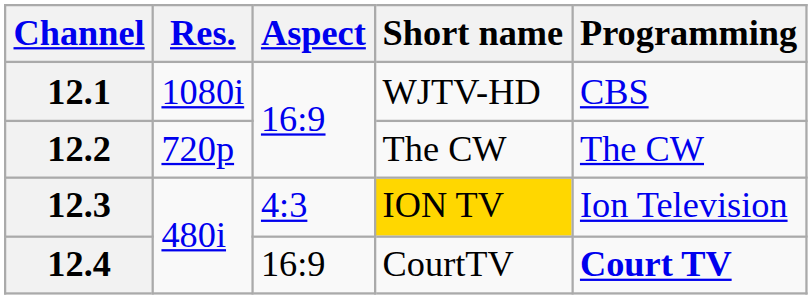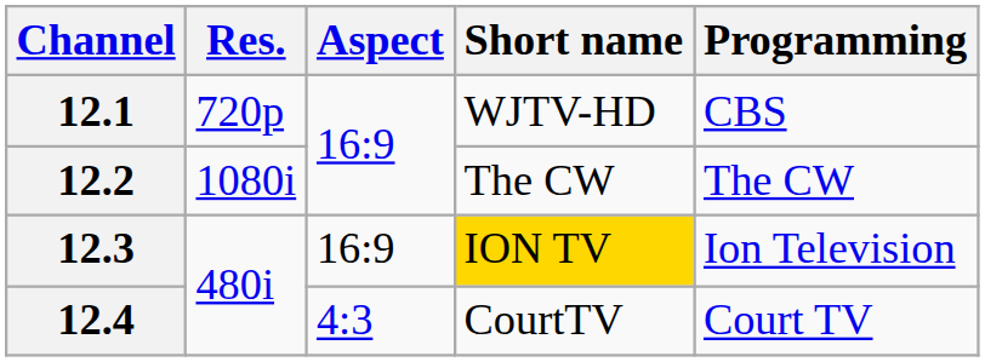12.1 | Res.: 1080i -> 720p
12.2 | Res.: 720p -> 1080i
12.3 | Aspect: 4:3 -> 16:9
12.4 | Aspect: 16:9 -> 4:3
12.4 | Programming: bold -> normal
